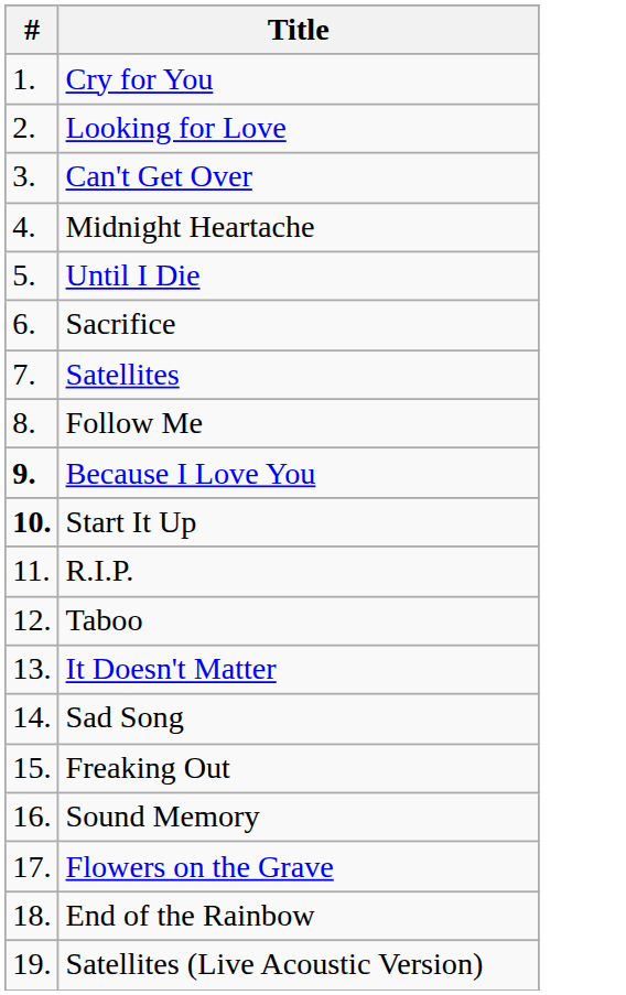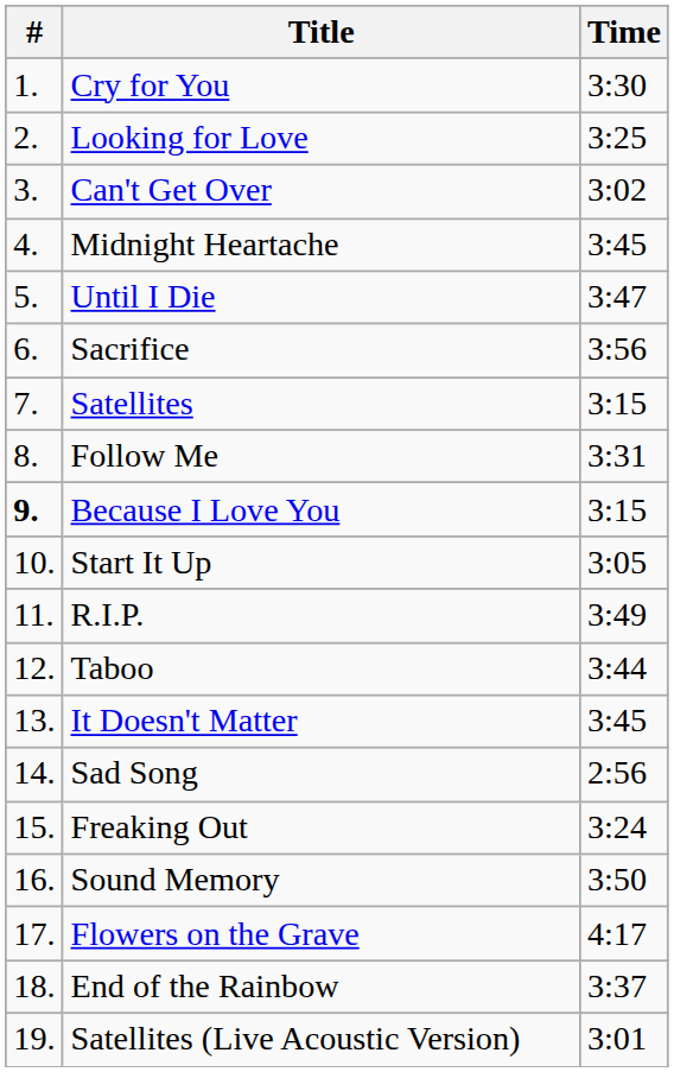+ column: Time | 3:30 | 3:25 | 3:02 | 3:45 | 3:47 | 3:56 | 3:15 | 3:31 | 3:15 | 3:05 | 3:49 | 3:44 | 3:45 | 2:56 | 3:24 | 3:50 | 4:17 | 3:37 | 3:01
Start It Up | #: bold -> normal
